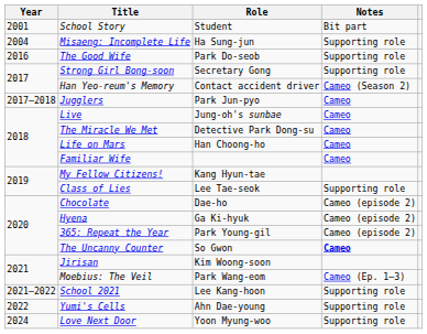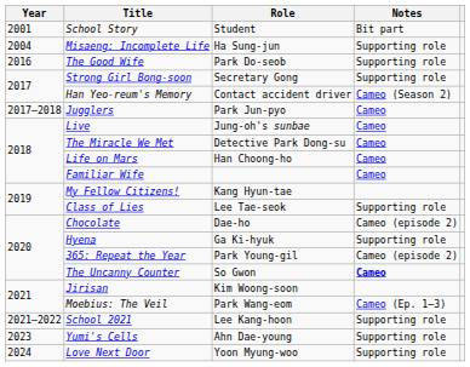Hyena | Notes: Cameo (episode 2) -> Supporting role
Yumi's Cells | Year: 2022 -> 2023
